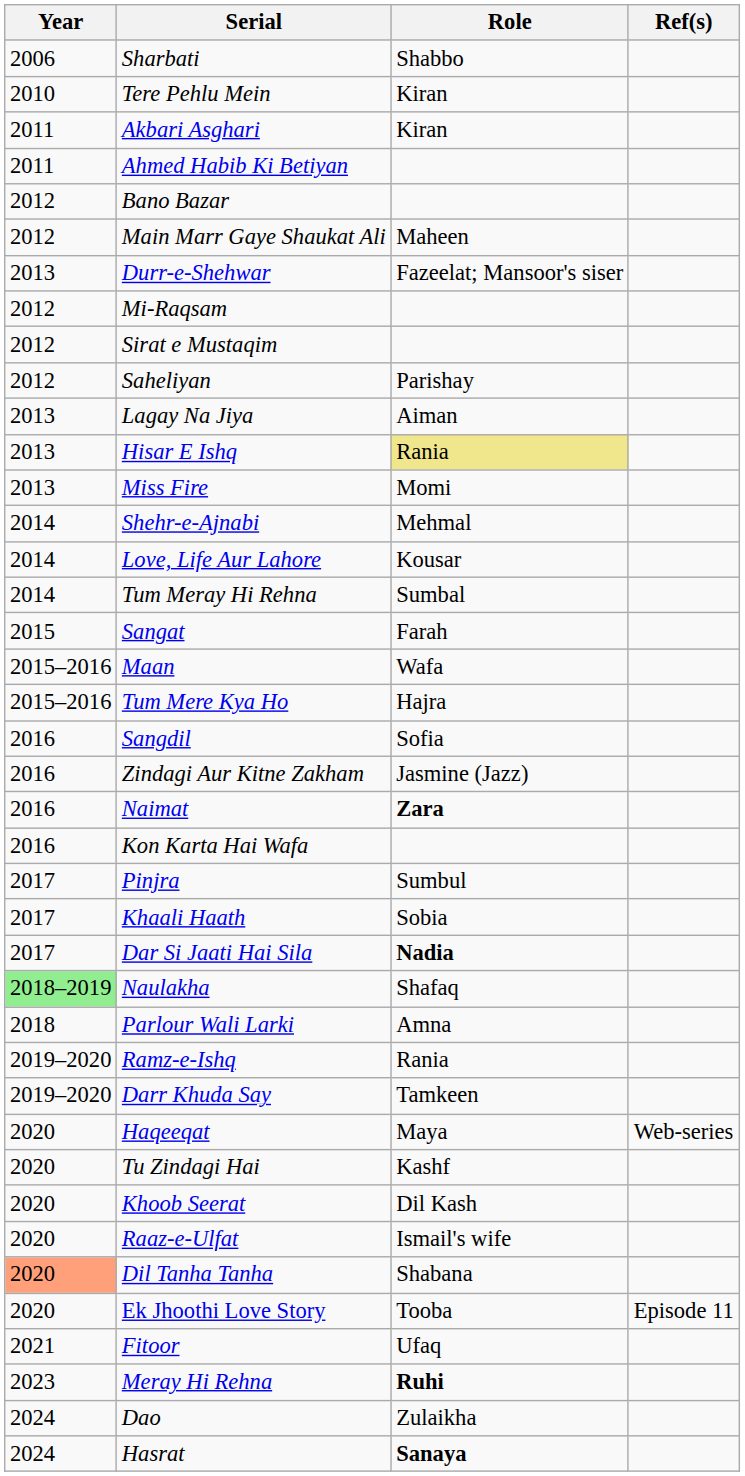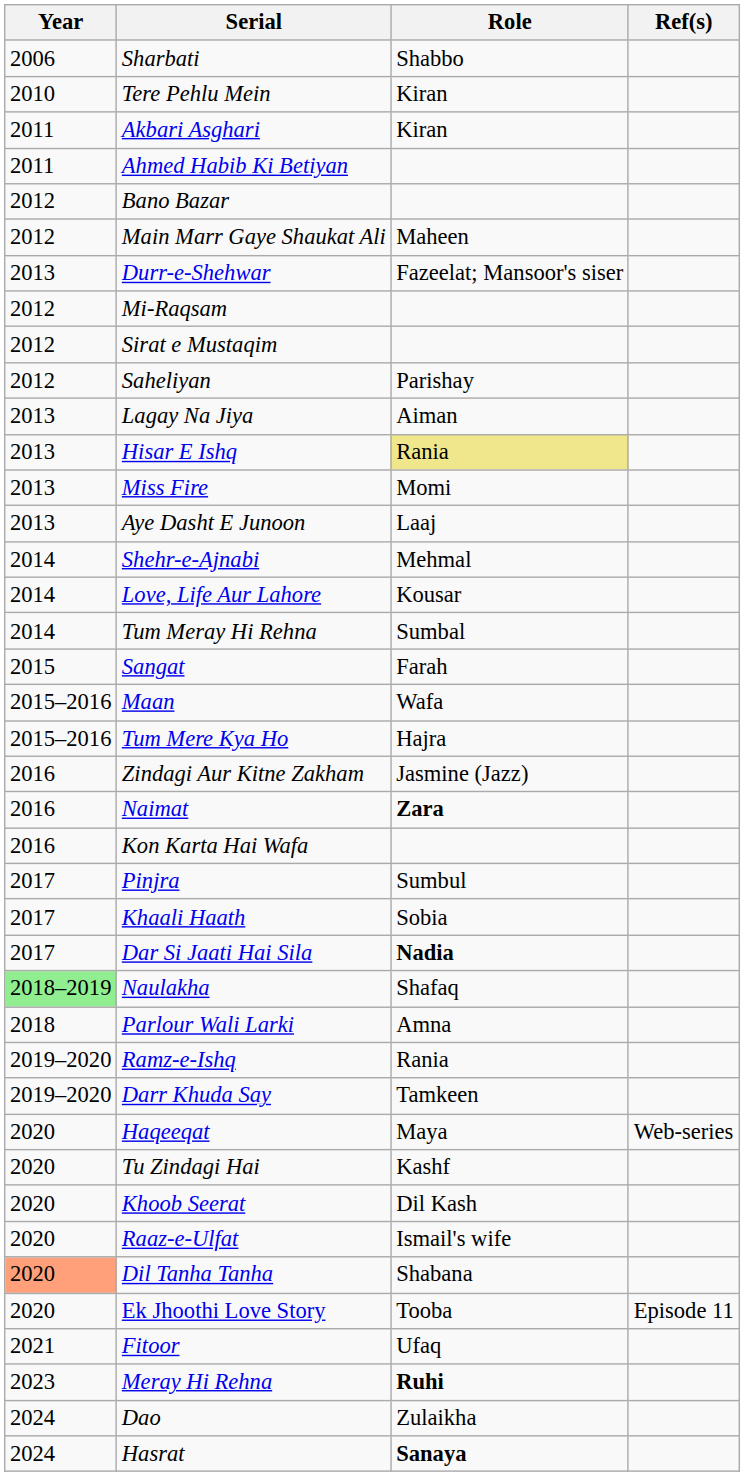+ row: 2013 | Aye Dasht E Junoon | Laaj
- row: 2016 | Sangdil | Sofia
